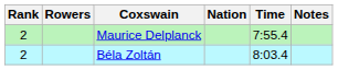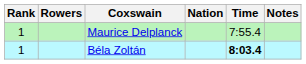Maurice Delplanck | Rank: 2 -> 1
Béla Zoltán | Rank: 2 -> 1
Béla Zoltán | Time: normal -> bold
